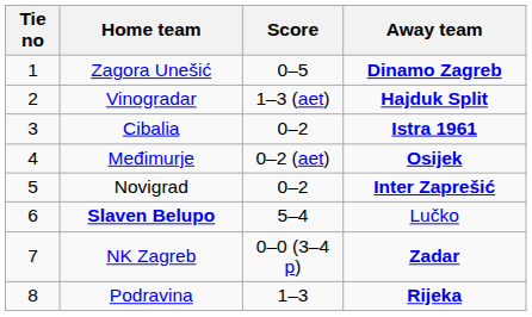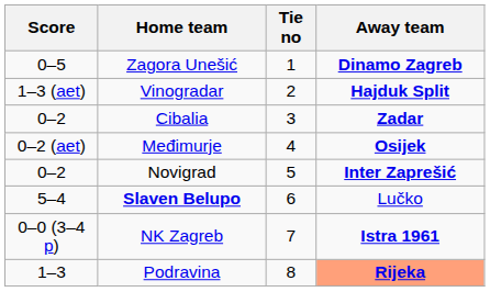columns swapped: Tie no <-> Score
Cibalia | Away team: Istra 1961 -> Zadar
NK Zagreb | Away team: Zadar -> Istra 1961
Podravina | Away team: no background -> lightsalmon background
